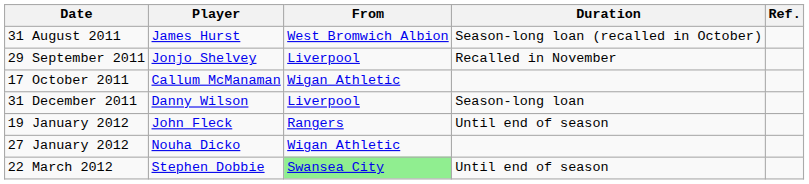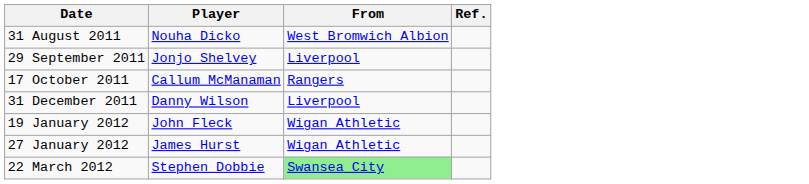- column: Duration | Season-long loan (recalled in October) | Recalled in November | Season-long loan | Until end of season | Until end of season
31 August 2011 | Player: James Hurst -> Nouha Dicko
17 October 2011 | From: Wigan Athletic -> Rangers
19 January 2012 | From: Rangers -> Wigan Athletic
27 January 2012 | Player: Nouha Dicko -> James Hurst
